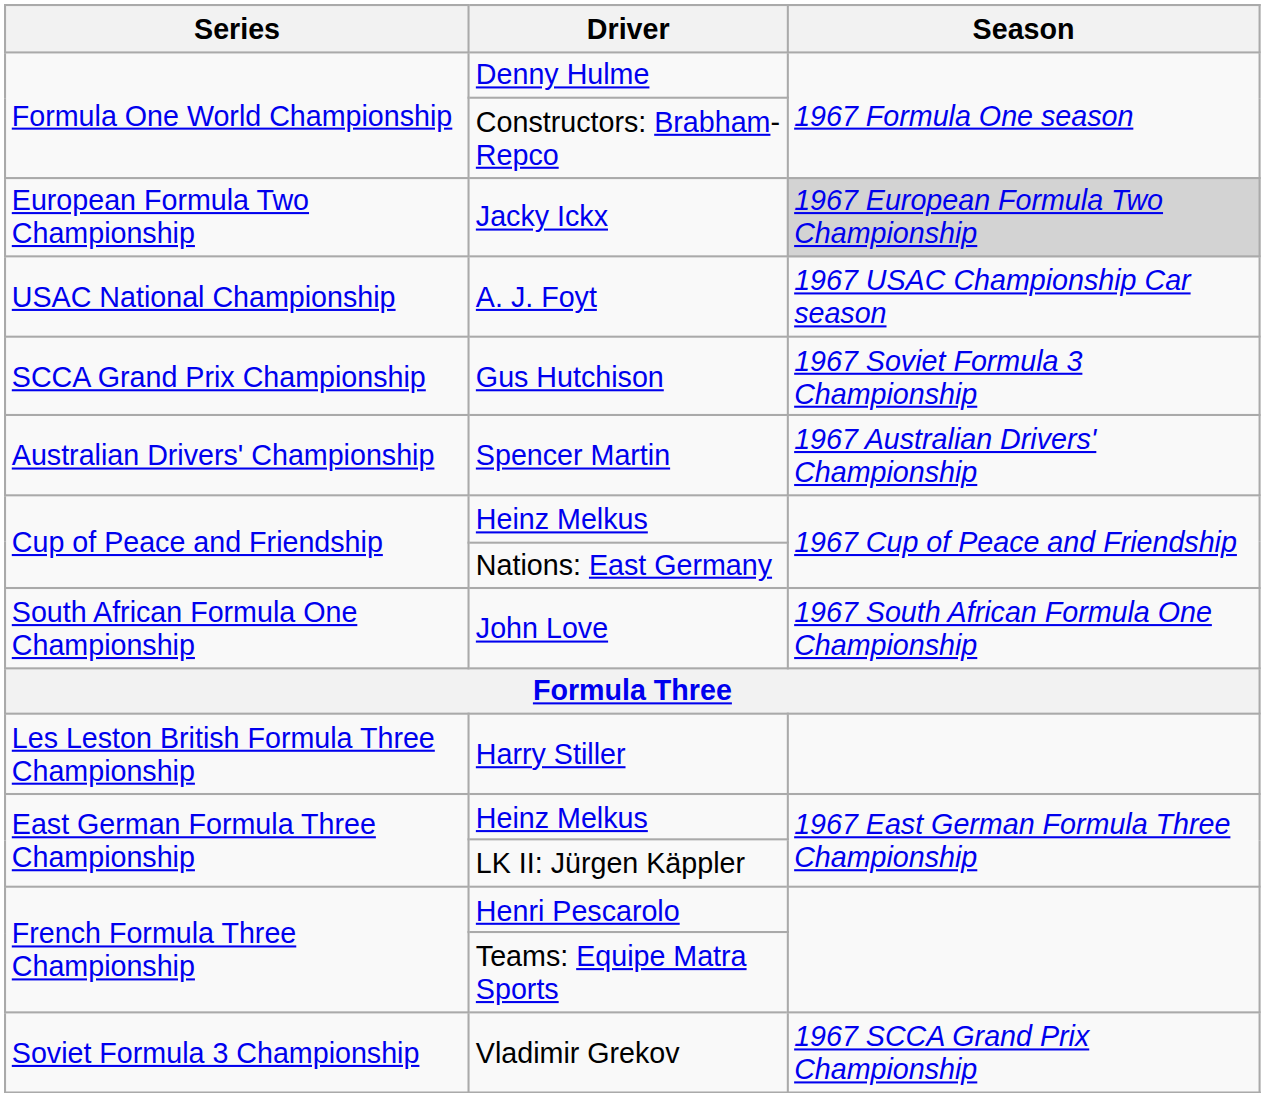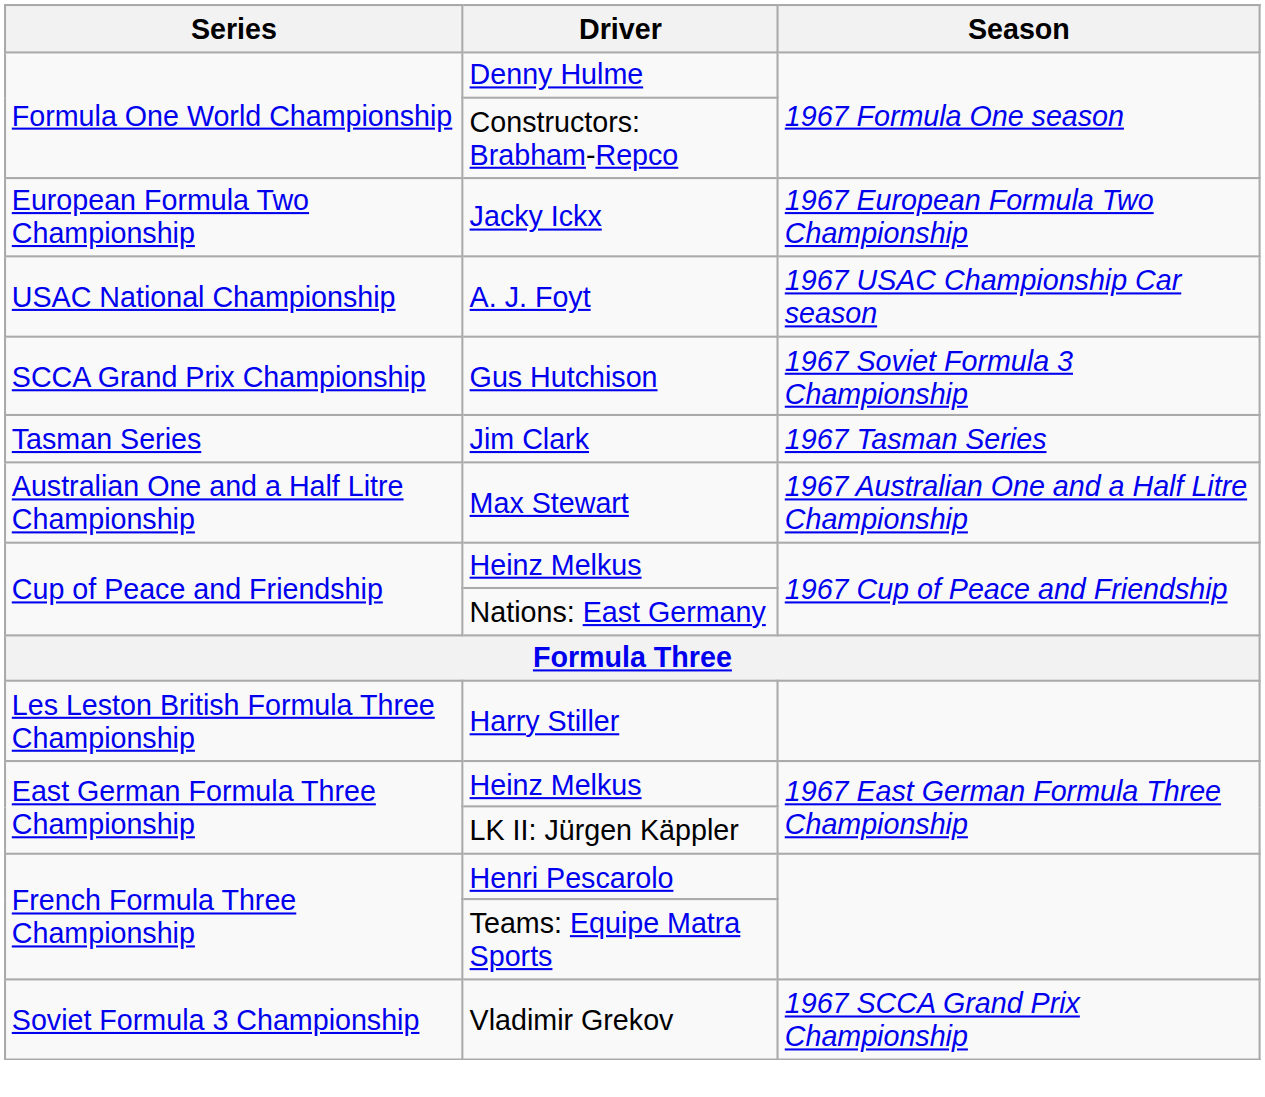Jacky Ickx | Season: lightgrey background -> no background
+ row: Tasman Series | Jim Clark | 1967 Tasman Series
- row: Australian Drivers' Championship | Spencer Martin | 1967 Australian Drivers' Championship
+ row: Australian One and a Half Litre Championship | Max Stewart | 1967 Australian One and a Half Litre Championship
- row: South African Formula One Championship | John Love | 1967 South African Formula One Championship
